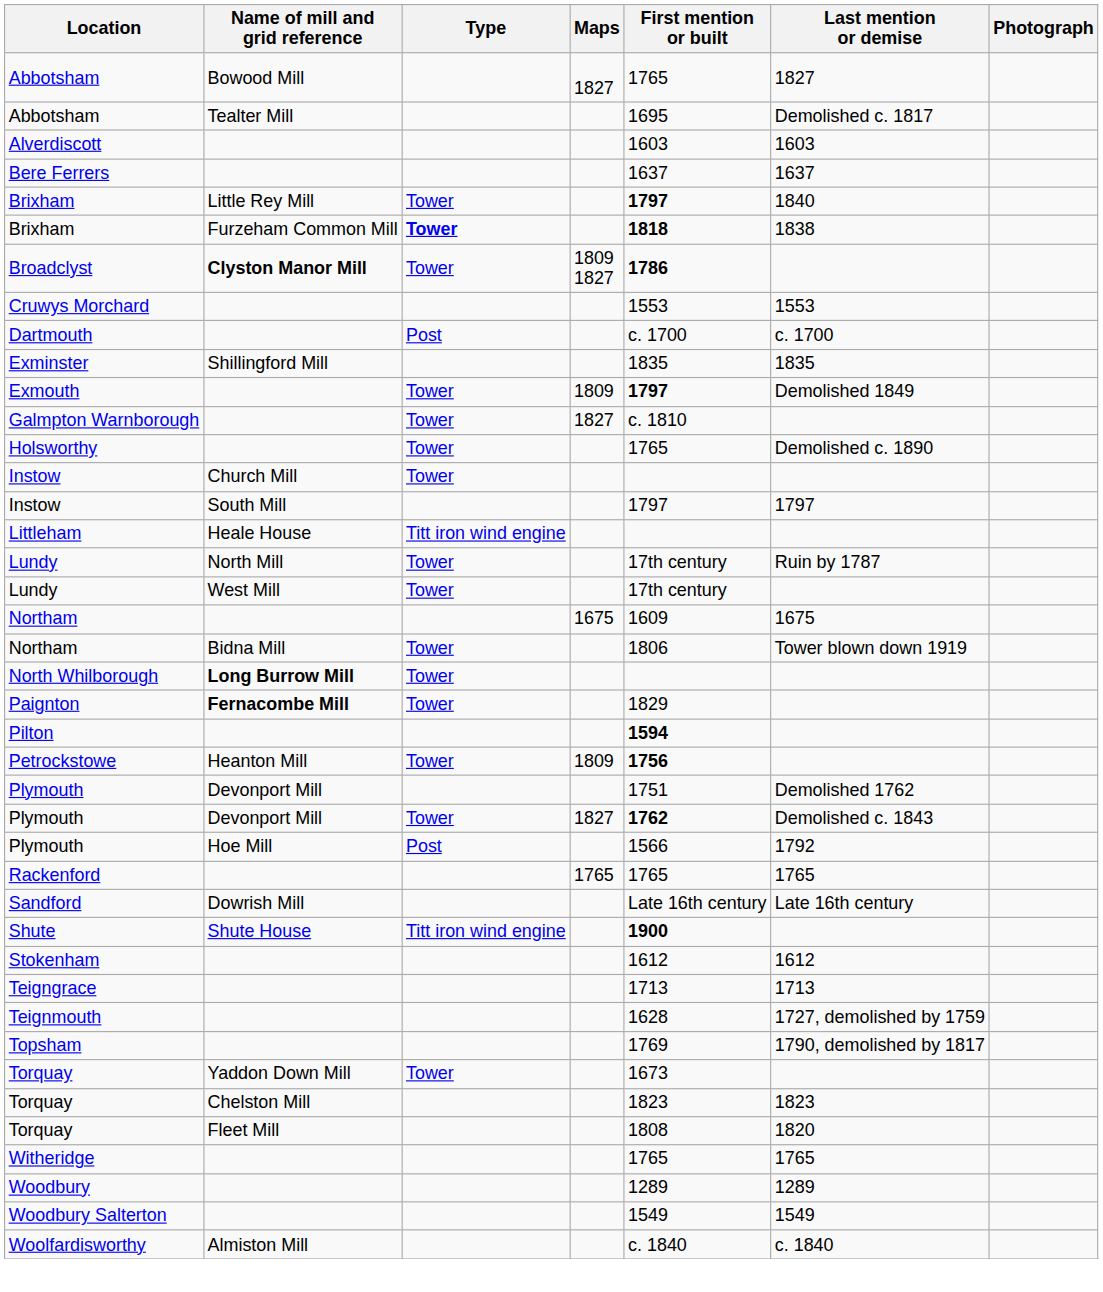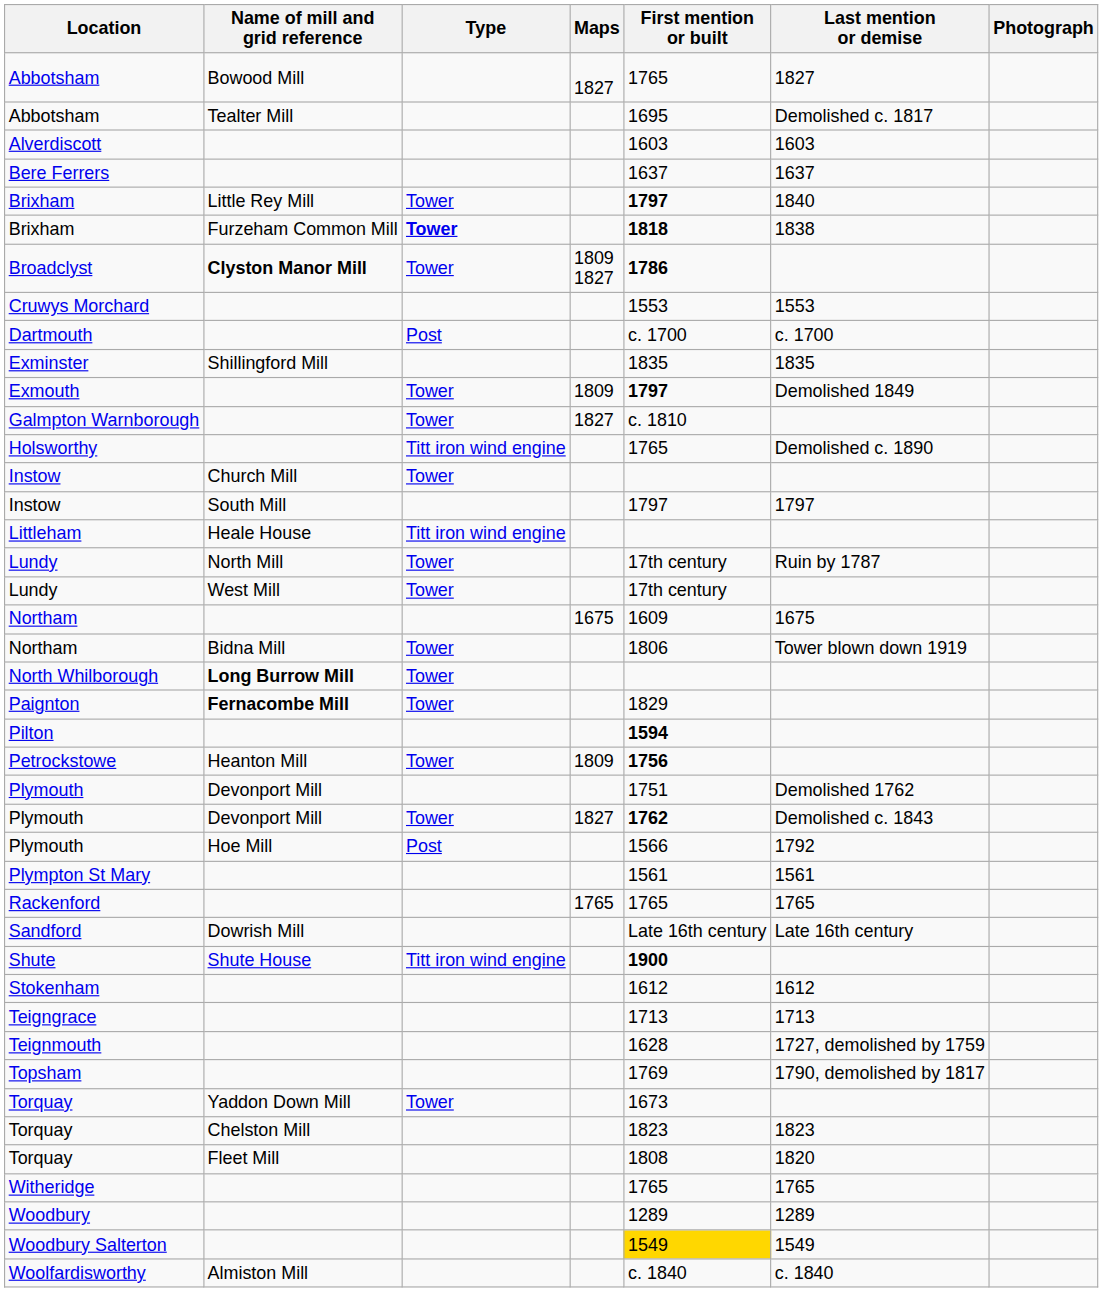Holsworthy | Type: Tower -> Titt iron wind engine
+ row: Plympton St Mary | 1561 | 1561
Woodbury Salterton | First mention or built: no background -> gold background
